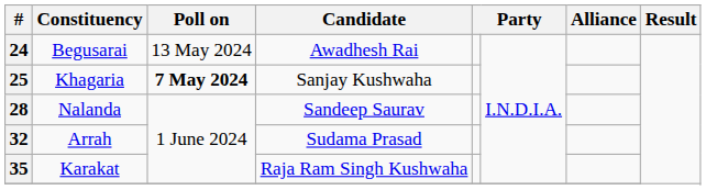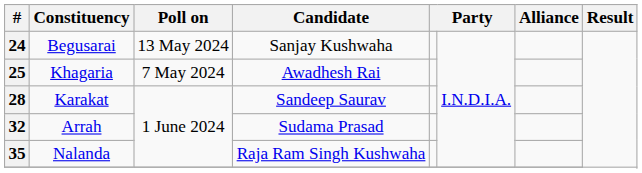24 | Candidate: Awadhesh Rai -> Sanjay Kushwaha
25 | Poll on: bold -> normal
25 | Candidate: Sanjay Kushwaha -> Awadhesh Rai
28 | Constituency: Nalanda -> Karakat
35 | Constituency: Karakat -> Nalanda
